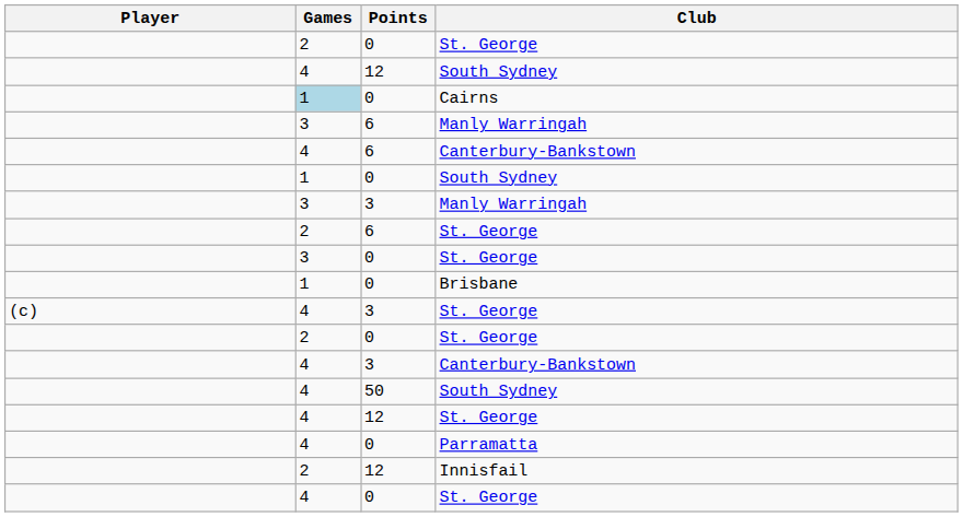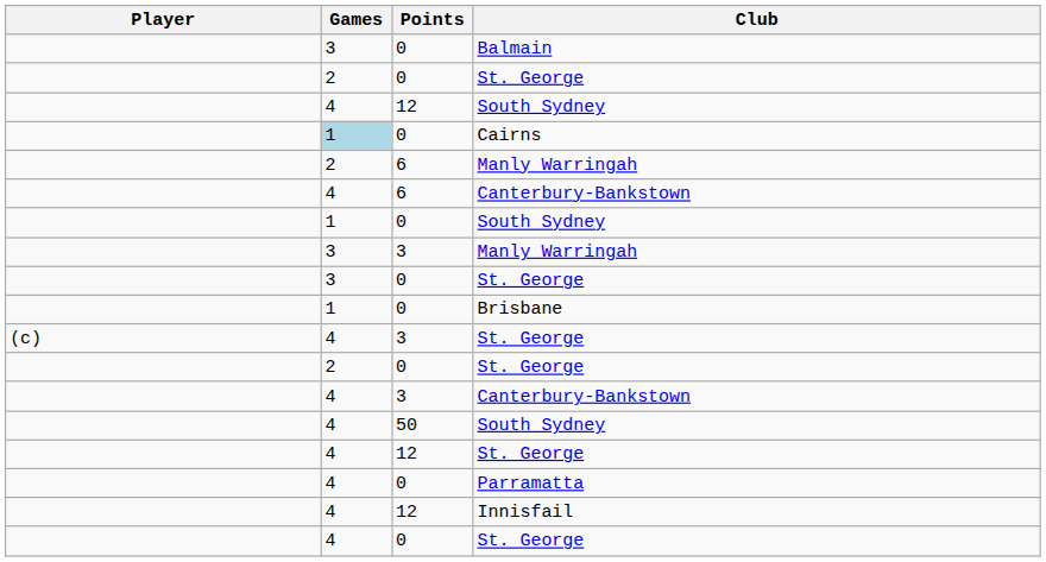+ row: 3 | 0 | Balmain
6 / Manly Warringah | Games: 3 -> 2
- row: 2 | 6 | St. George
Innisfail | Games: 2 -> 4
